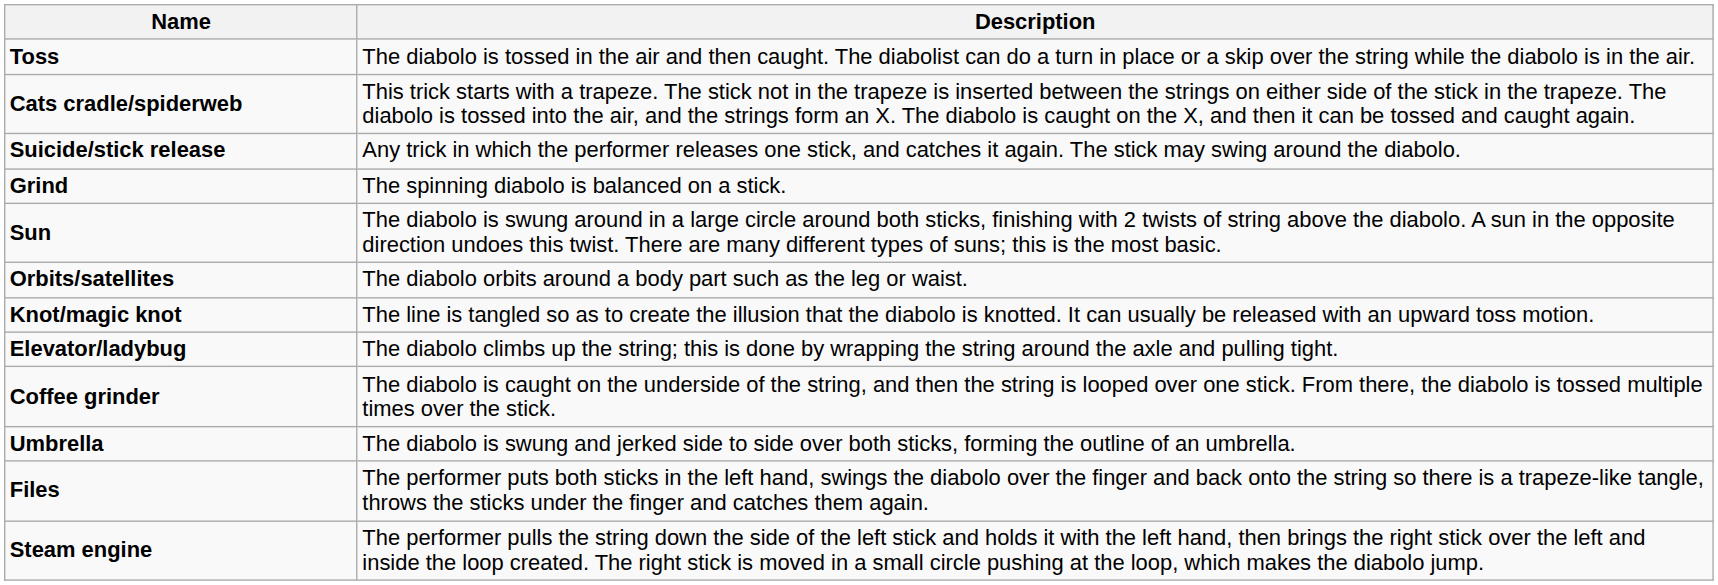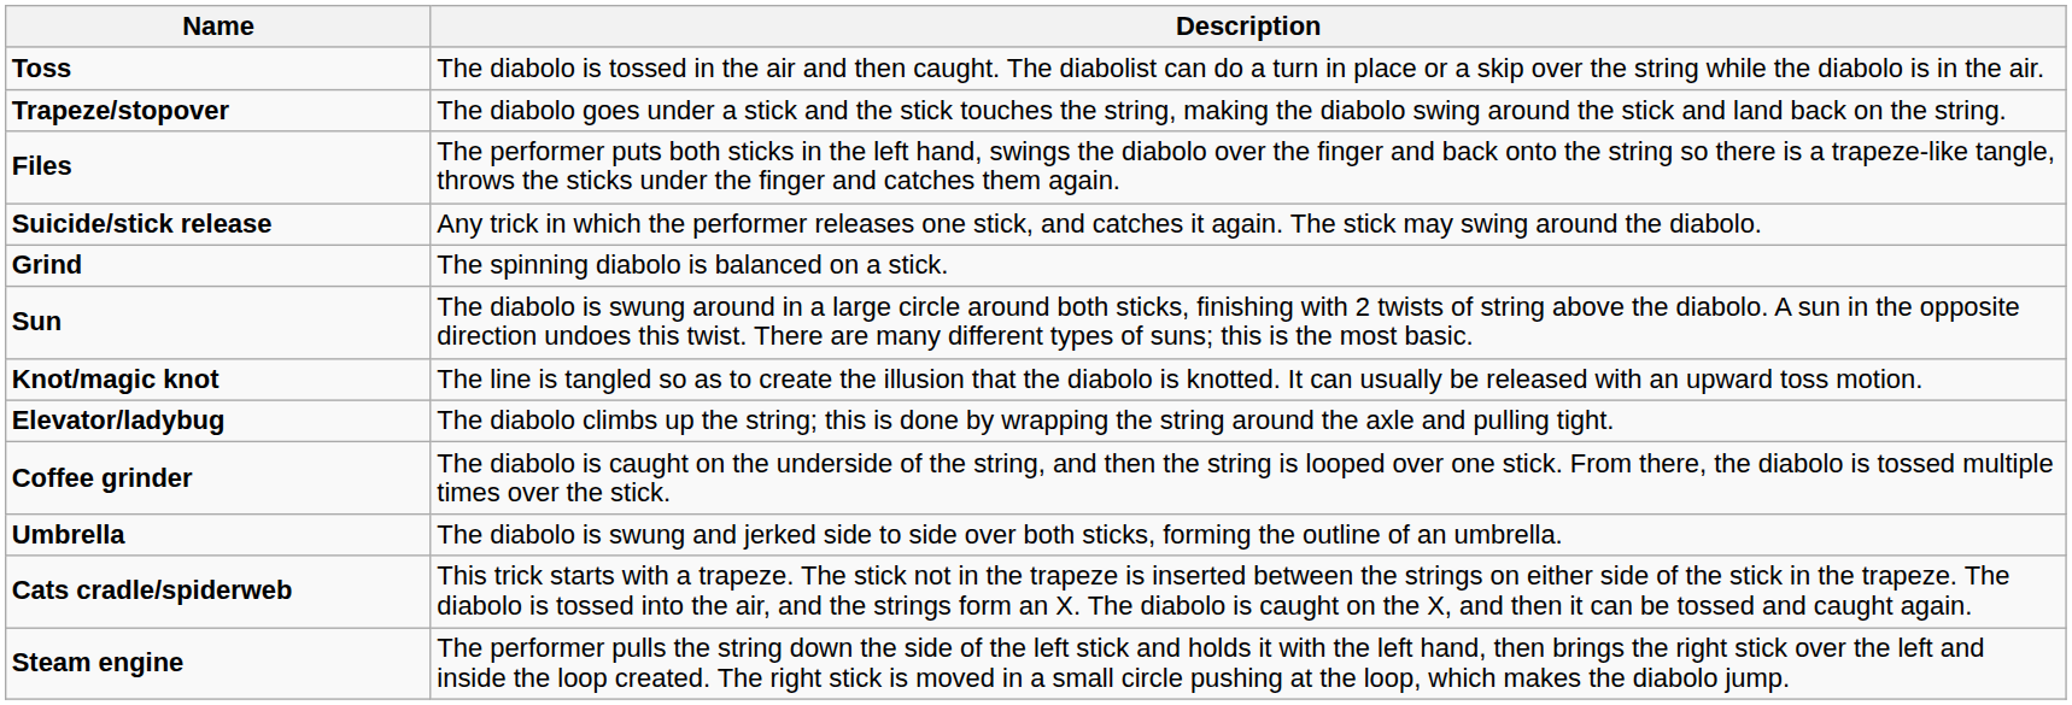+ row: Trapeze/stopover | The diabolo goes under a stick and the stick touches the string, making the diabolo swing around the stick and land back on the string.
rows swapped: Cats cradle/spiderweb <-> Files
- row: Orbits/satellites | The diabolo orbits around a body part such as the leg or waist.
